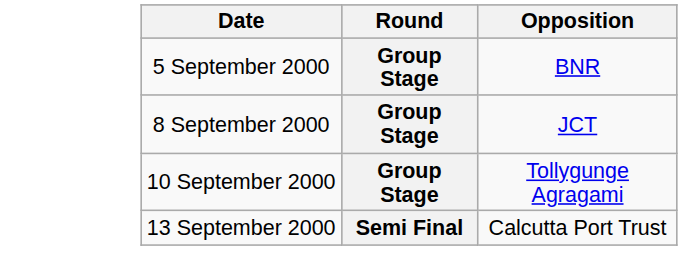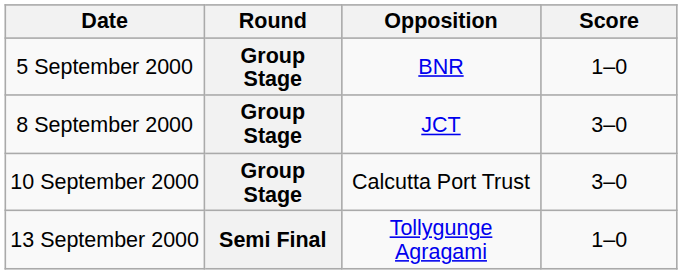+ column: Score | 1–0 | 3–0 | 3–0 | 1–0
10 September 2000 | Opposition: Tollygunge Agragami -> Calcutta Port Trust
13 September 2000 | Opposition: Calcutta Port Trust -> Tollygunge Agragami
